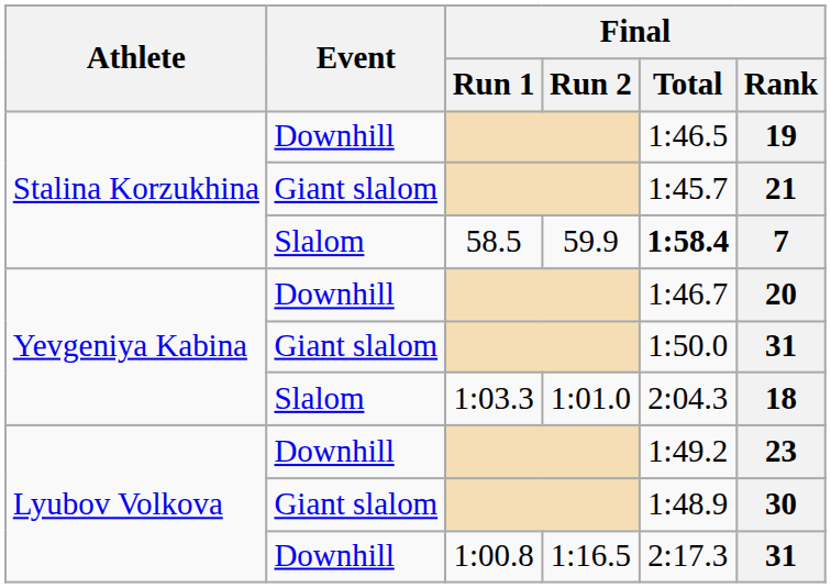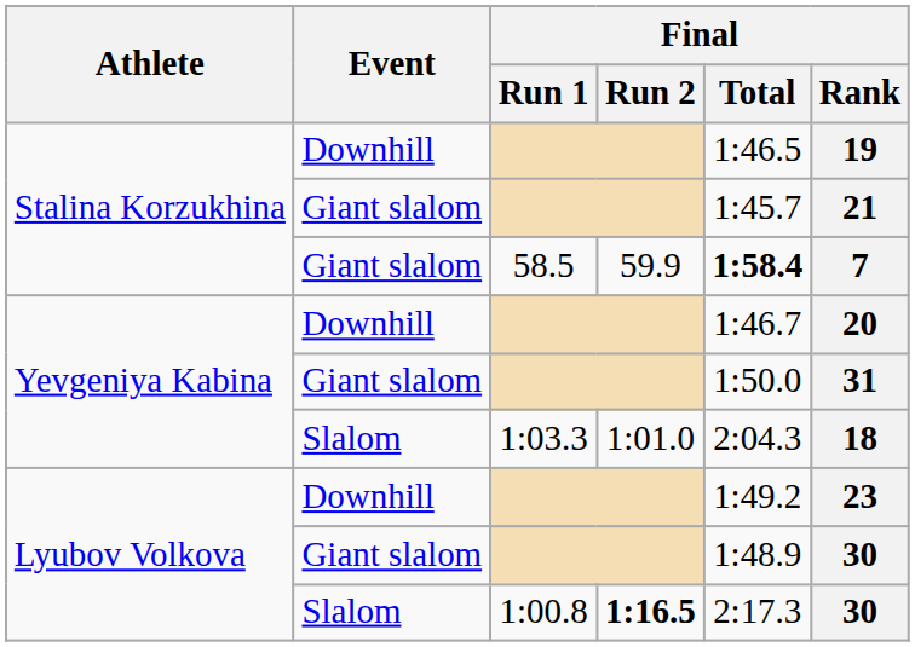58.5 | Event: Slalom -> Giant slalom
1:00.8 | Event: Downhill -> Slalom
1:00.8 | Final / Run 2: normal -> bold
1:00.8 | Final / Rank: 31 -> 30
